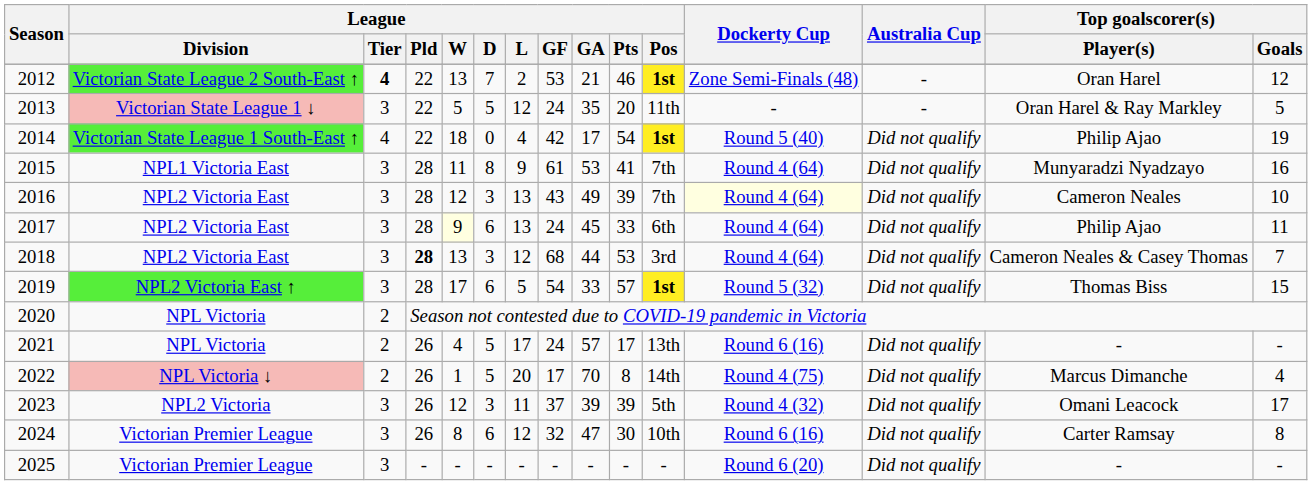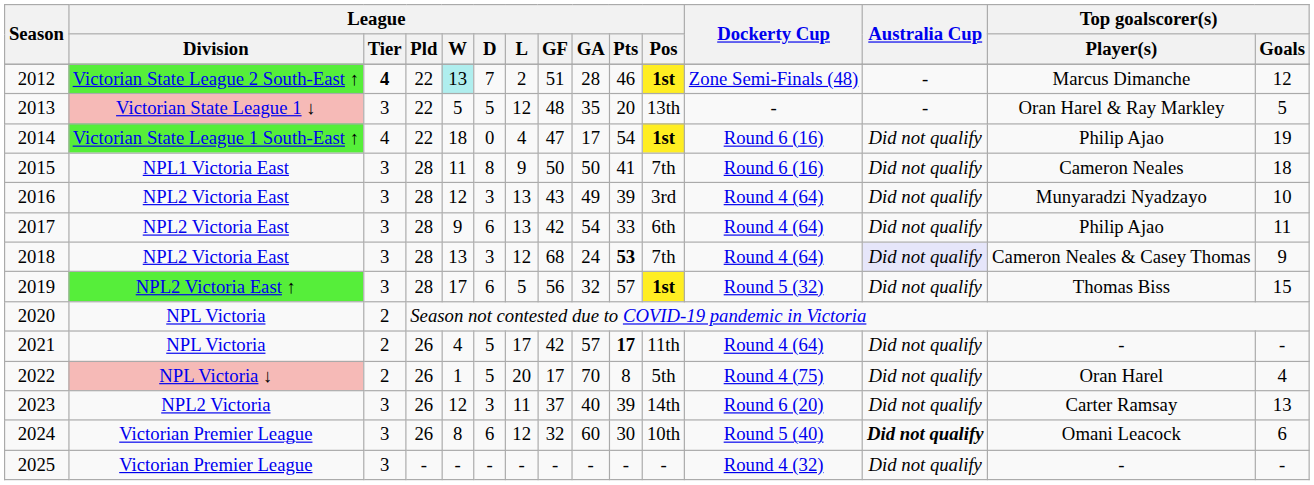2012 | League / W: no background -> paleturquoise background
2012 | League / GF: 53 -> 51
2012 | League / GA: 21 -> 28
2012 | Top goalscorer(s) / Player(s): Oran Harel -> Marcus Dimanche
2013 | League / GF: 24 -> 48
2013 | League / Pos: 11th -> 13th
2014 | League / GF: 42 -> 47
2014 | Dockerty Cup: Round 5 (40) -> Round 6 (16)
2015 | League / GF: 61 -> 50
2015 | League / GA: 53 -> 50
2015 | Dockerty Cup: Round 4 (64) -> Round 6 (16)
2015 | Top goalscorer(s) / Player(s): Munyaradzi Nyadzayo -> Cameron Neales
2015 | Top goalscorer(s) / Goals: 16 -> 18
2016 | League / Pos: 7th -> 3rd
2016 | Dockerty Cup: lightyellow background -> no background
2016 | Top goalscorer(s) / Player(s): Cameron Neales -> Munyaradzi Nyadzayo
2017 | League / W: lightyellow background -> no background
2017 | League / GF: 24 -> 42
2017 | League / GA: 45 -> 54
2018 | League / Pld: bold -> normal
2018 | League / GA: 44 -> 24
2018 | League / Pts: normal -> bold
2018 | League / Pos: 3rd -> 7th
2018 | Australia Cup: no background -> lavender background
2018 | Top goalscorer(s) / Goals: 7 -> 9
2019 | League / GF: 54 -> 56
2019 | League / GA: 33 -> 32
2021 | League / GF: 24 -> 42
2021 | League / Pts: normal -> bold
2021 | League / Pos: 13th -> 11th
2021 | Dockerty Cup: Round 6 (16) -> Round 4 (64)
2022 | League / Pos: 14th -> 5th
2022 | Top goalscorer(s) / Player(s): Marcus Dimanche -> Oran Harel
2023 | League / GA: 39 -> 40
2023 | League / Pos: 5th -> 14th
2023 | Dockerty Cup: Round 4 (32) -> Round 6 (20)
2023 | Top goalscorer(s) / Player(s): Omani Leacock -> Carter Ramsay
2023 | Top goalscorer(s) / Goals: 17 -> 13
2024 | League / GA: 47 -> 60
2024 | Dockerty Cup: Round 6 (16) -> Round 5 (40)
2024 | Australia Cup: normal -> bold
2024 | Top goalscorer(s) / Player(s): Carter Ramsay -> Omani Leacock
2024 | Top goalscorer(s) / Goals: 8 -> 6
2025 | Dockerty Cup: Round 6 (20) -> Round 4 (32)
